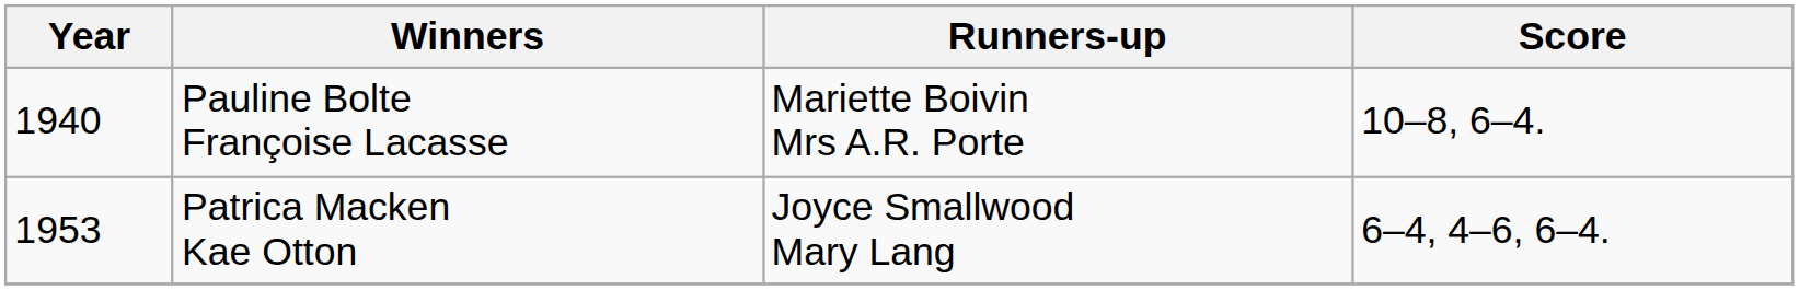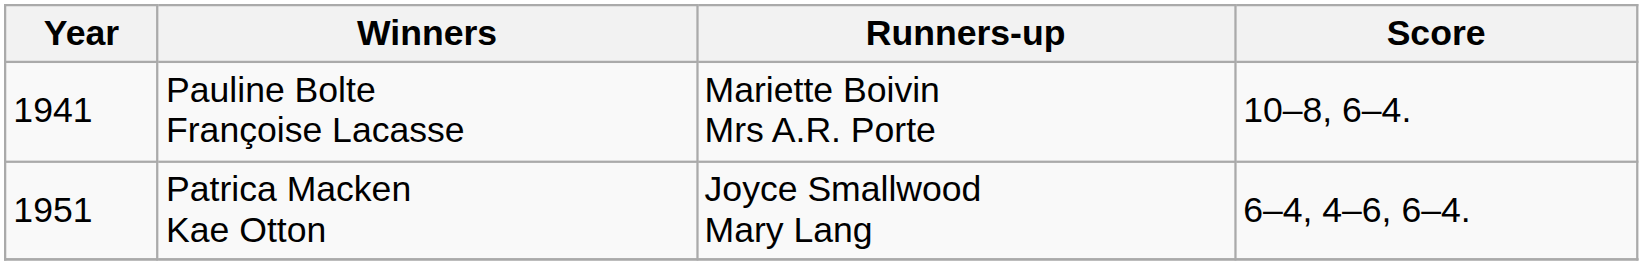Pauline Bolte Françoise Lacasse | Year: 1940 -> 1941
Patrica Macken Kae Otton | Year: 1953 -> 1951
